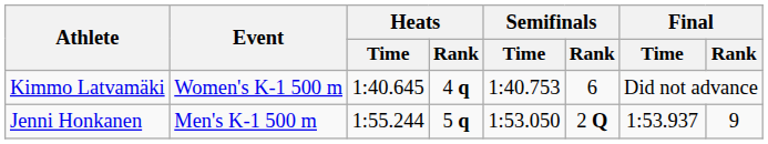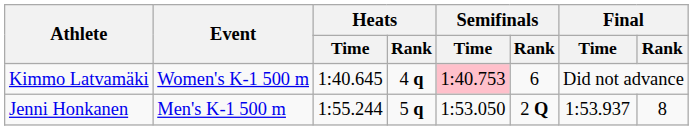Kimmo Latvamäki | Semifinals / Time: no background -> pink background
Jenni Honkanen | Final / Rank: 9 -> 8
